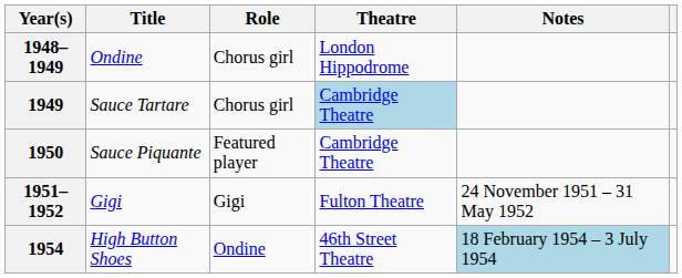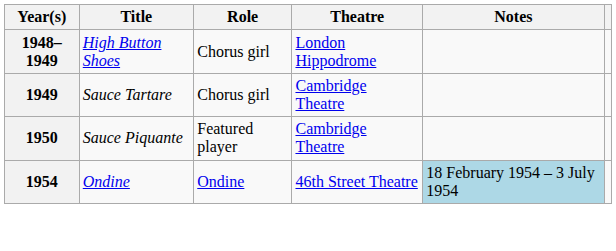1948–1949 | Title: Ondine -> High Button Shoes
1949 | Theatre: lightblue background -> no background
- row: 1951–1952 | Gigi | Gigi | Fulton Theatre | 24 November 1951 – 31 May 1952
1954 | Title: High Button Shoes -> Ondine
